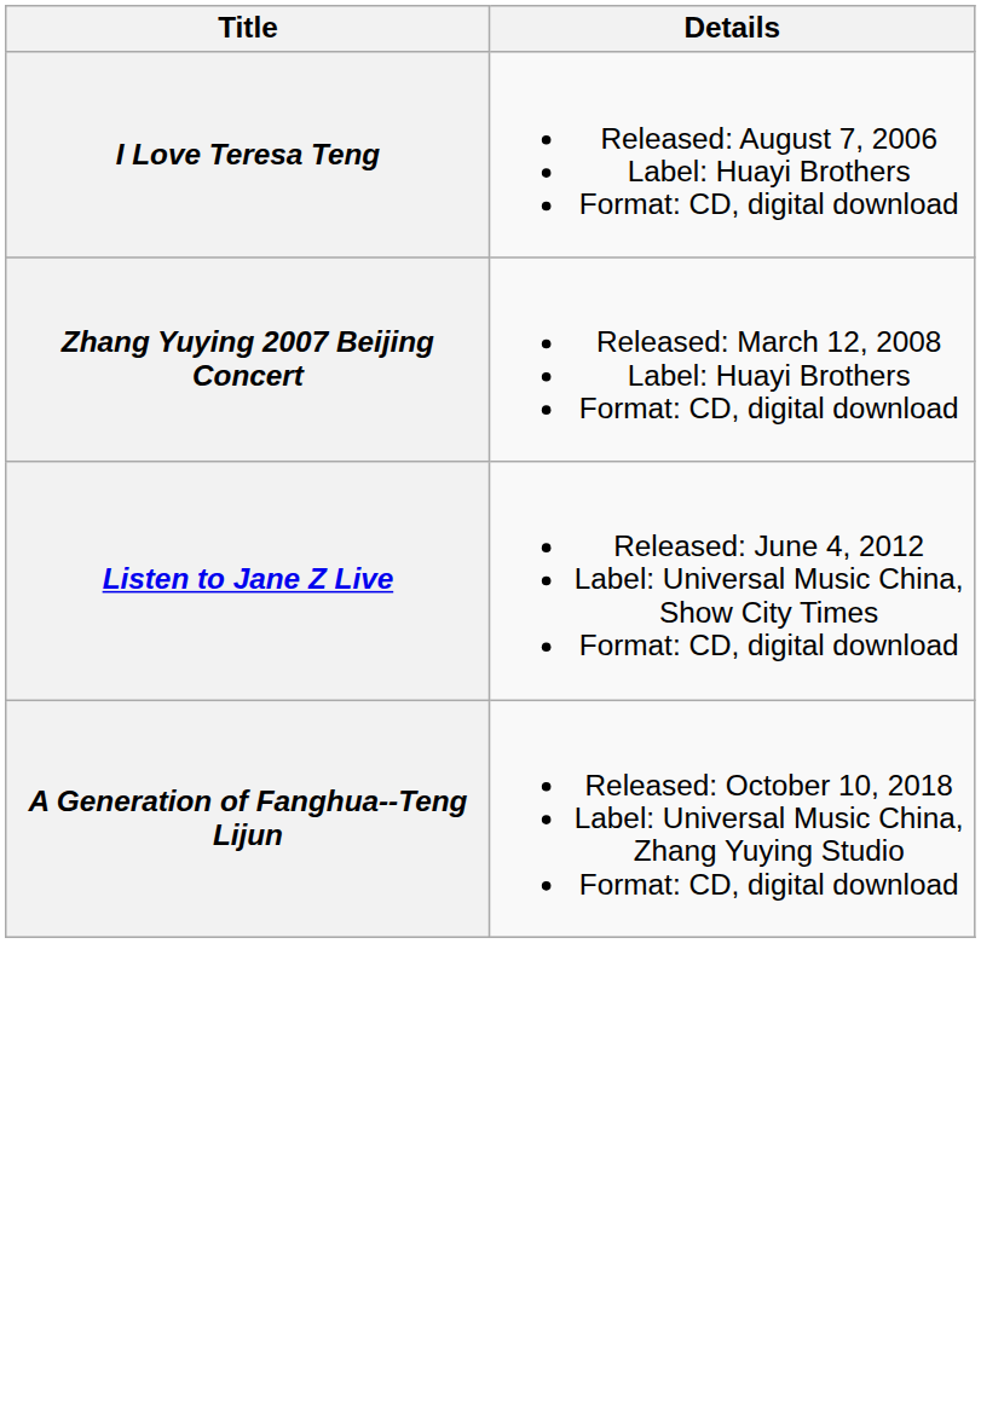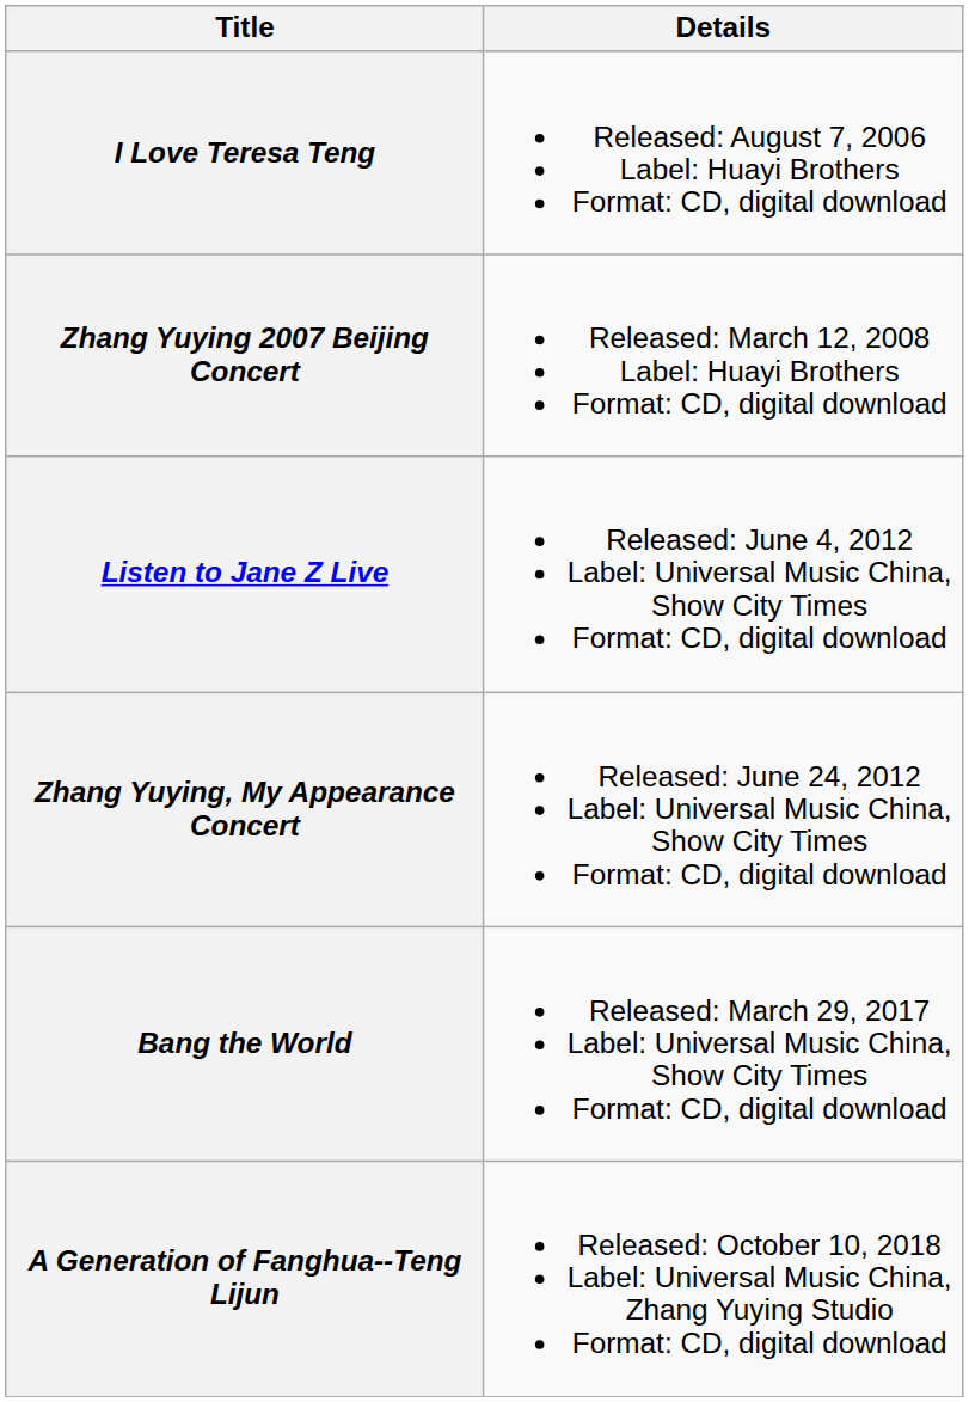+ row: Zhang Yuying, My Appearance Concert | Released: June 24, 2012 Label: Universal Music China, Show City Times Format: CD, digital download
+ row: Bang the World | Released: March 29, 2017 Label: Universal Music China, Show City Times Format: CD, digital download
